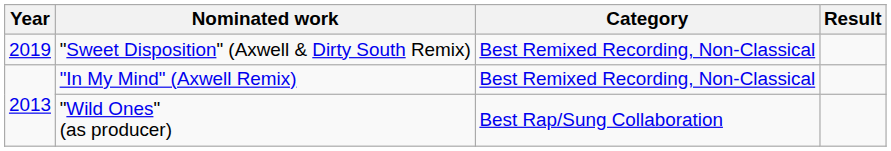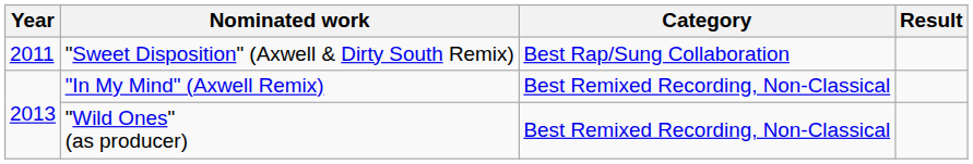"Sweet Disposition" (Axwell & Dirty South Remix) | Year: 2019 -> 2011
"Sweet Disposition" (Axwell & Dirty South Remix) | Category: Best Remixed Recording, Non-Classical -> Best Rap/Sung Collaboration
"Wild Ones" (as producer) | Category: Best Rap/Sung Collaboration -> Best Remixed Recording, Non-Classical
